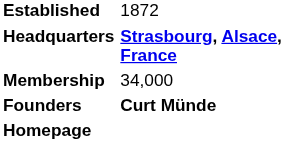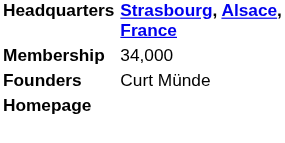- row: Established | 1872
Founders | column 2: bold -> normal
